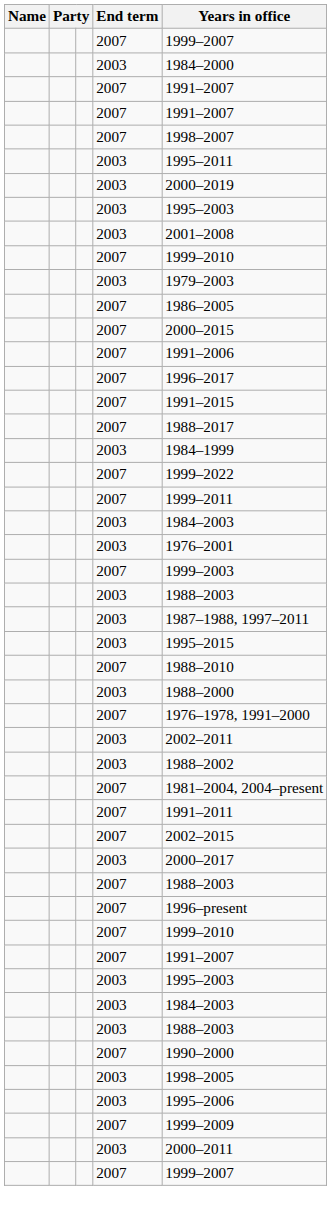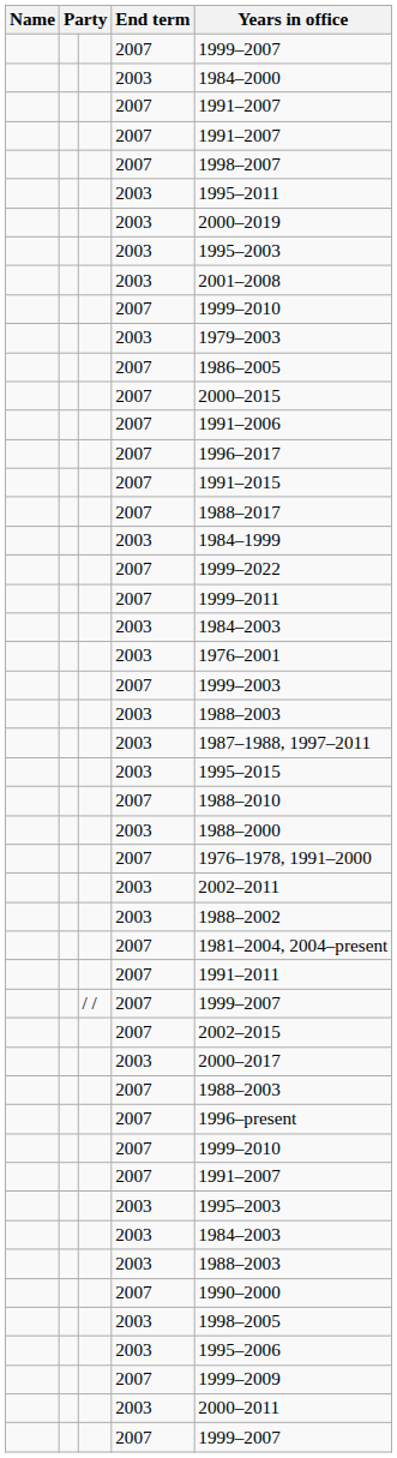+ row: / / | 2007 | 1999–2007
